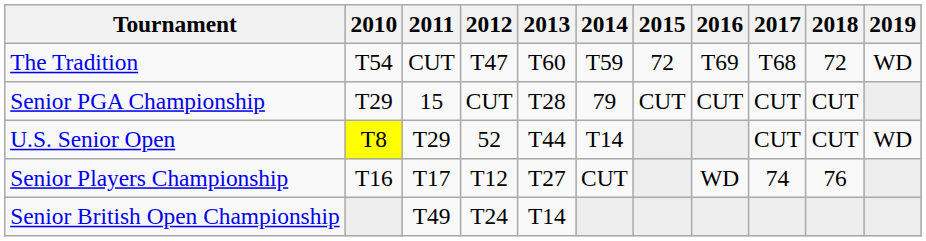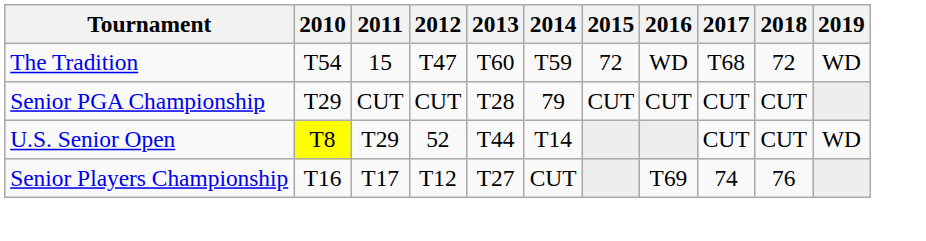The Tradition | 2011: CUT -> 15
The Tradition | 2016: T69 -> WD
Senior PGA Championship | 2011: 15 -> CUT
Senior Players Championship | 2016: WD -> T69
- row: Senior British Open Championship | T49 | T24 | T14
